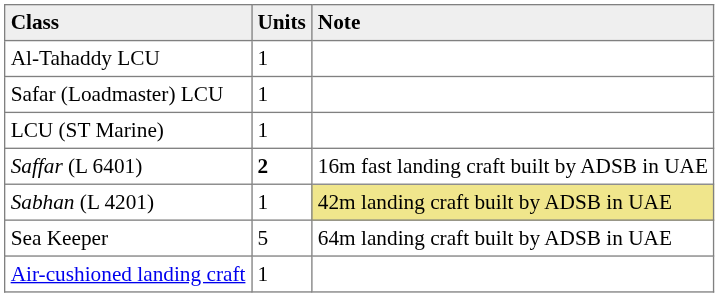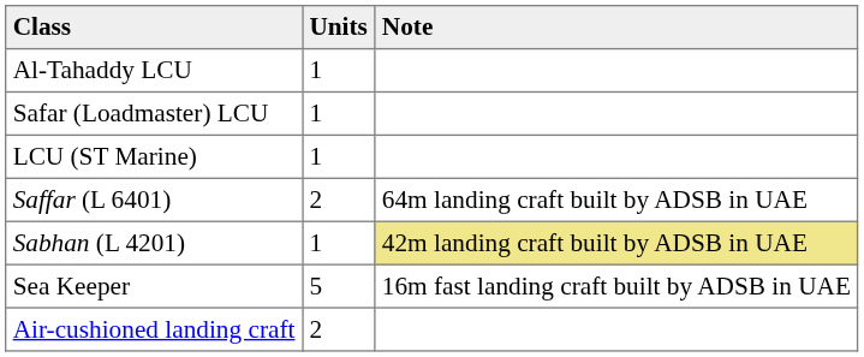Saffar (L 6401) | Units: bold -> normal
Saffar (L 6401) | Note: 16m fast landing craft built by ADSB in UAE -> 64m landing craft built by ADSB in UAE
Sea Keeper | Note: 64m landing craft built by ADSB in UAE -> 16m fast landing craft built by ADSB in UAE
Air-cushioned landing craft | Units: 1 -> 2
